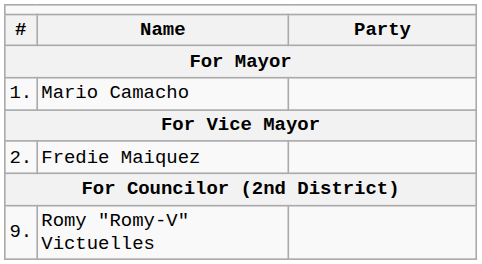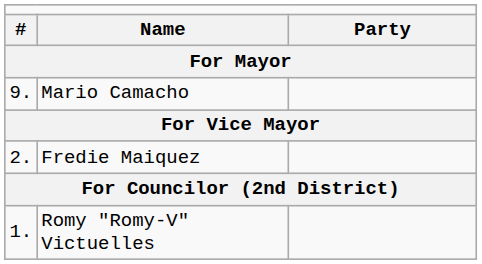Mario Camacho | column 1: 1. -> 9.
Romy "Romy-V" Victuelles | column 1: 9. -> 1.
